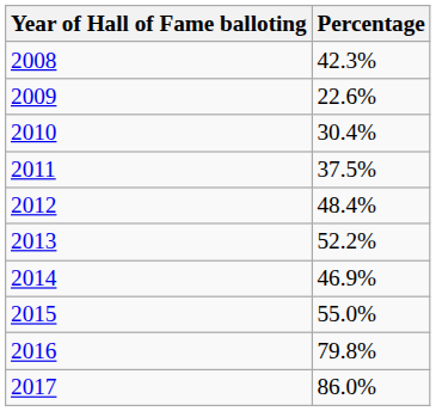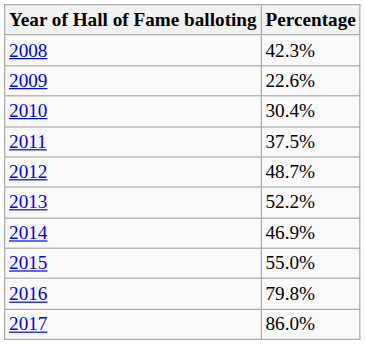2012 | Percentage: 48.4% -> 48.7%
